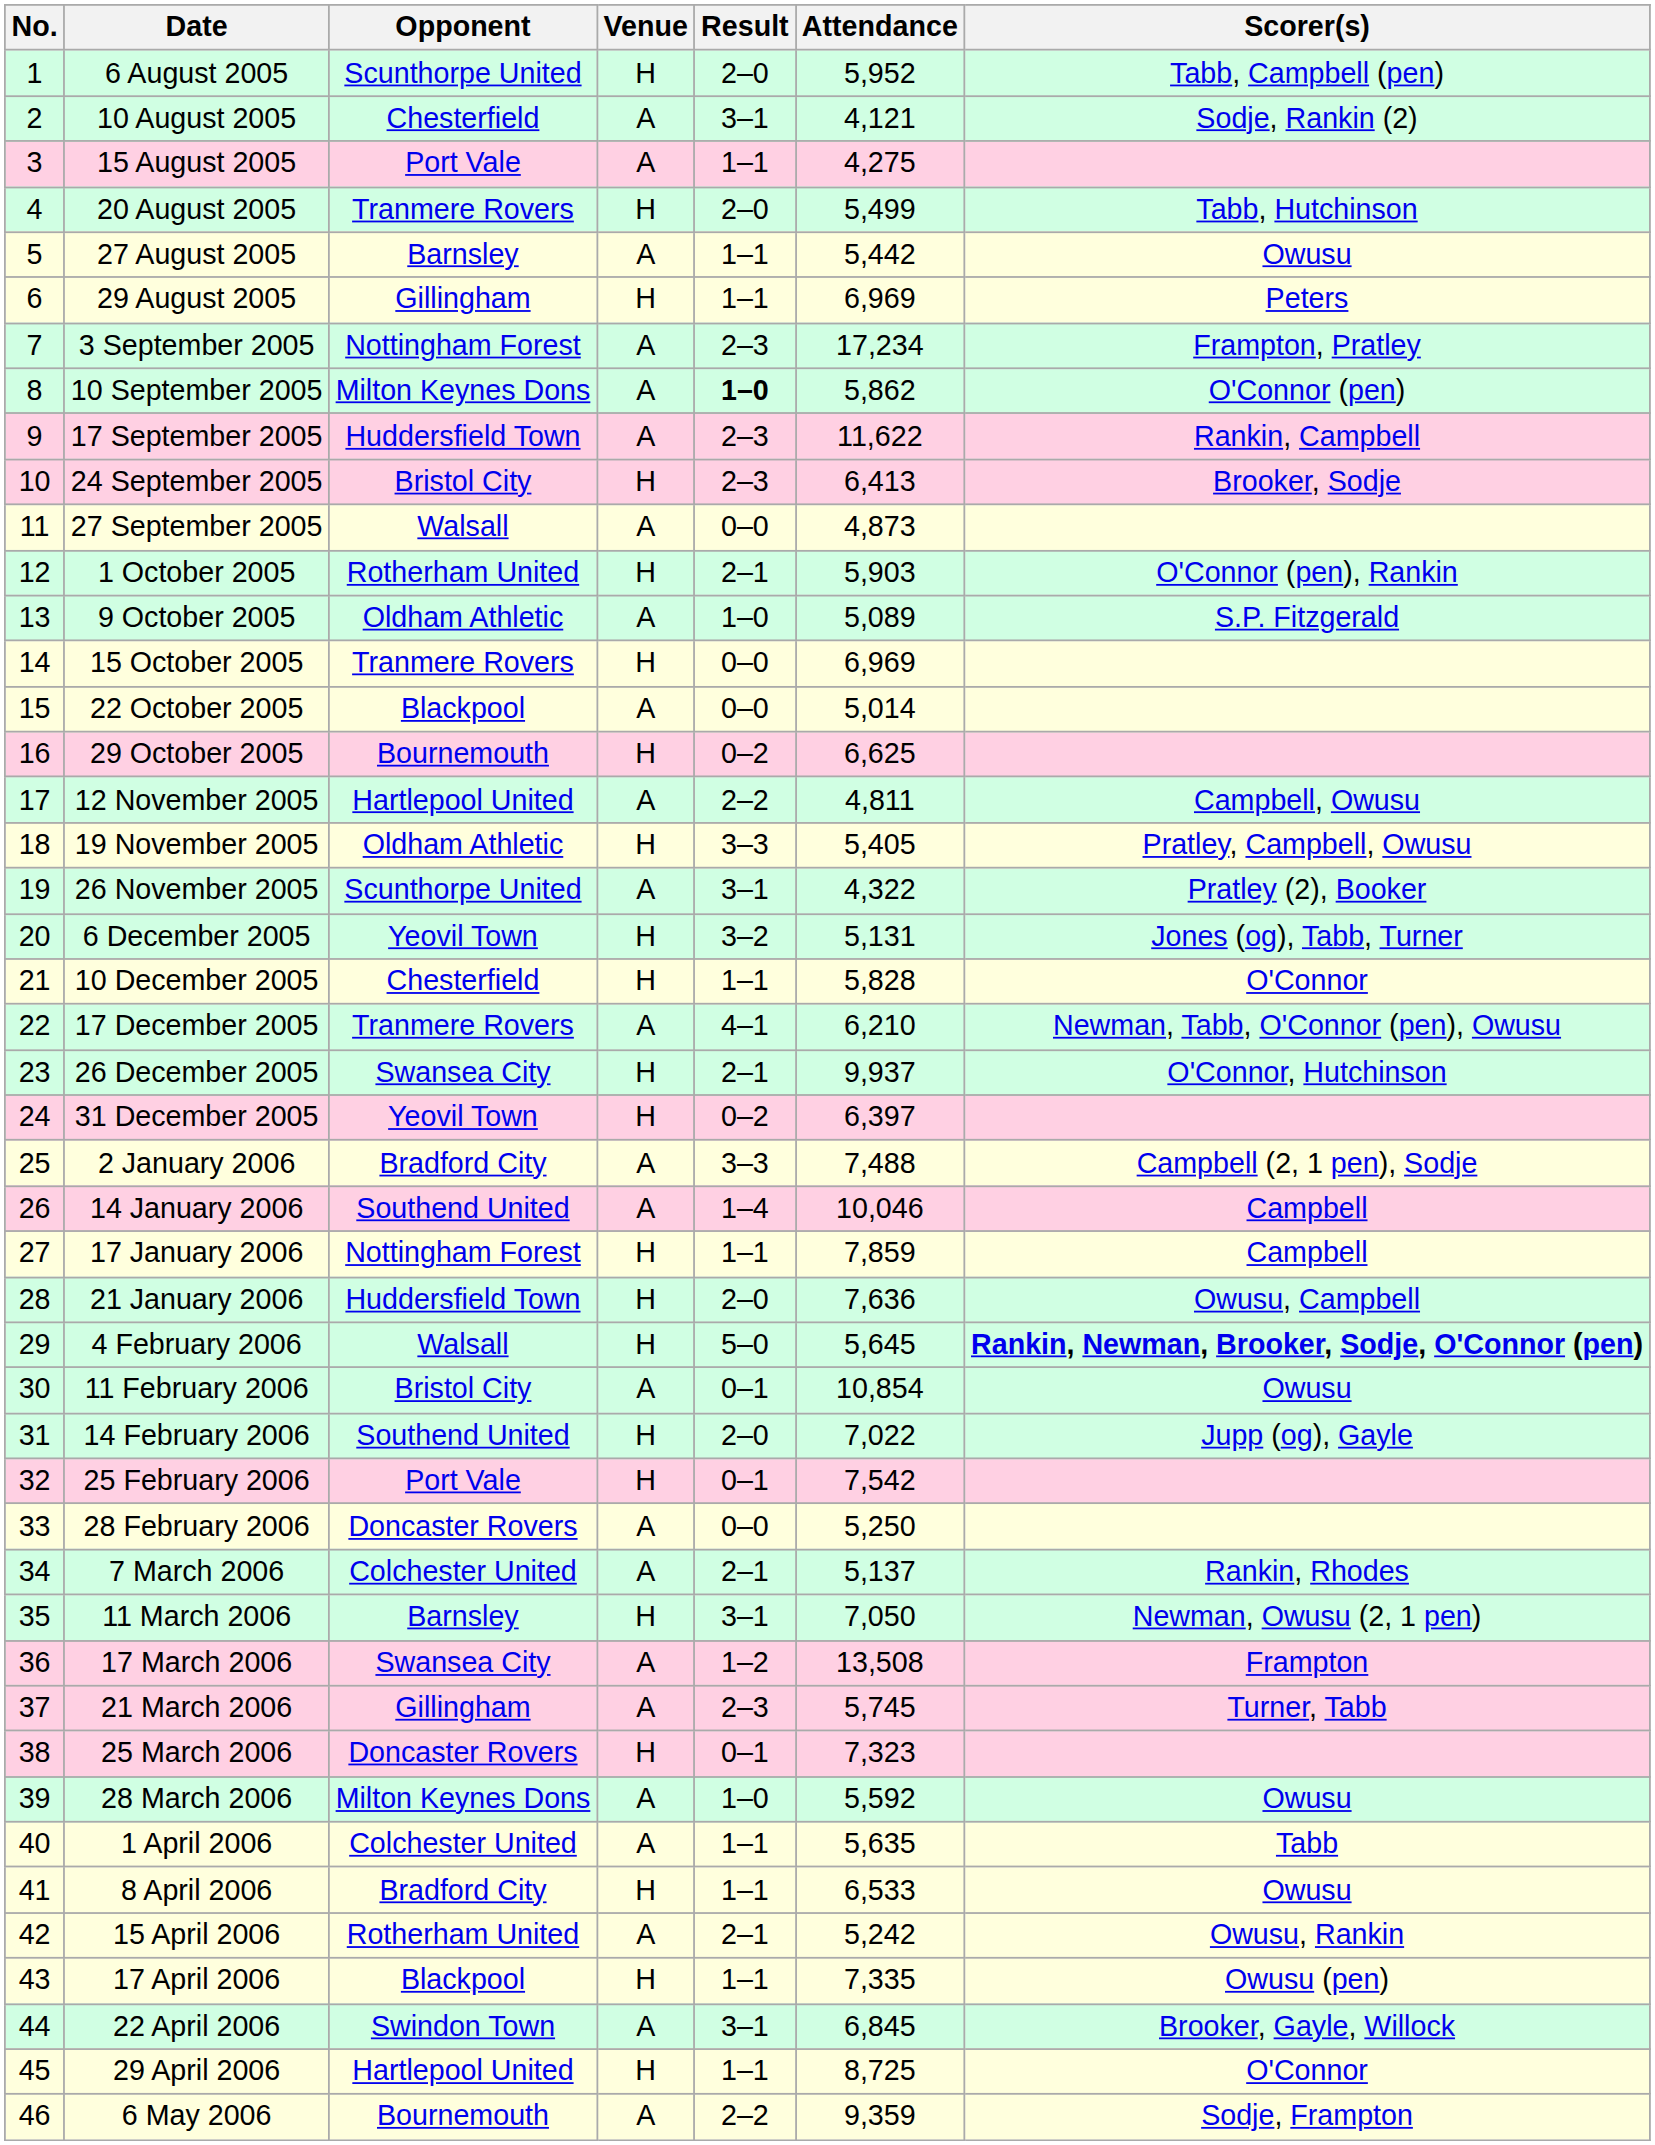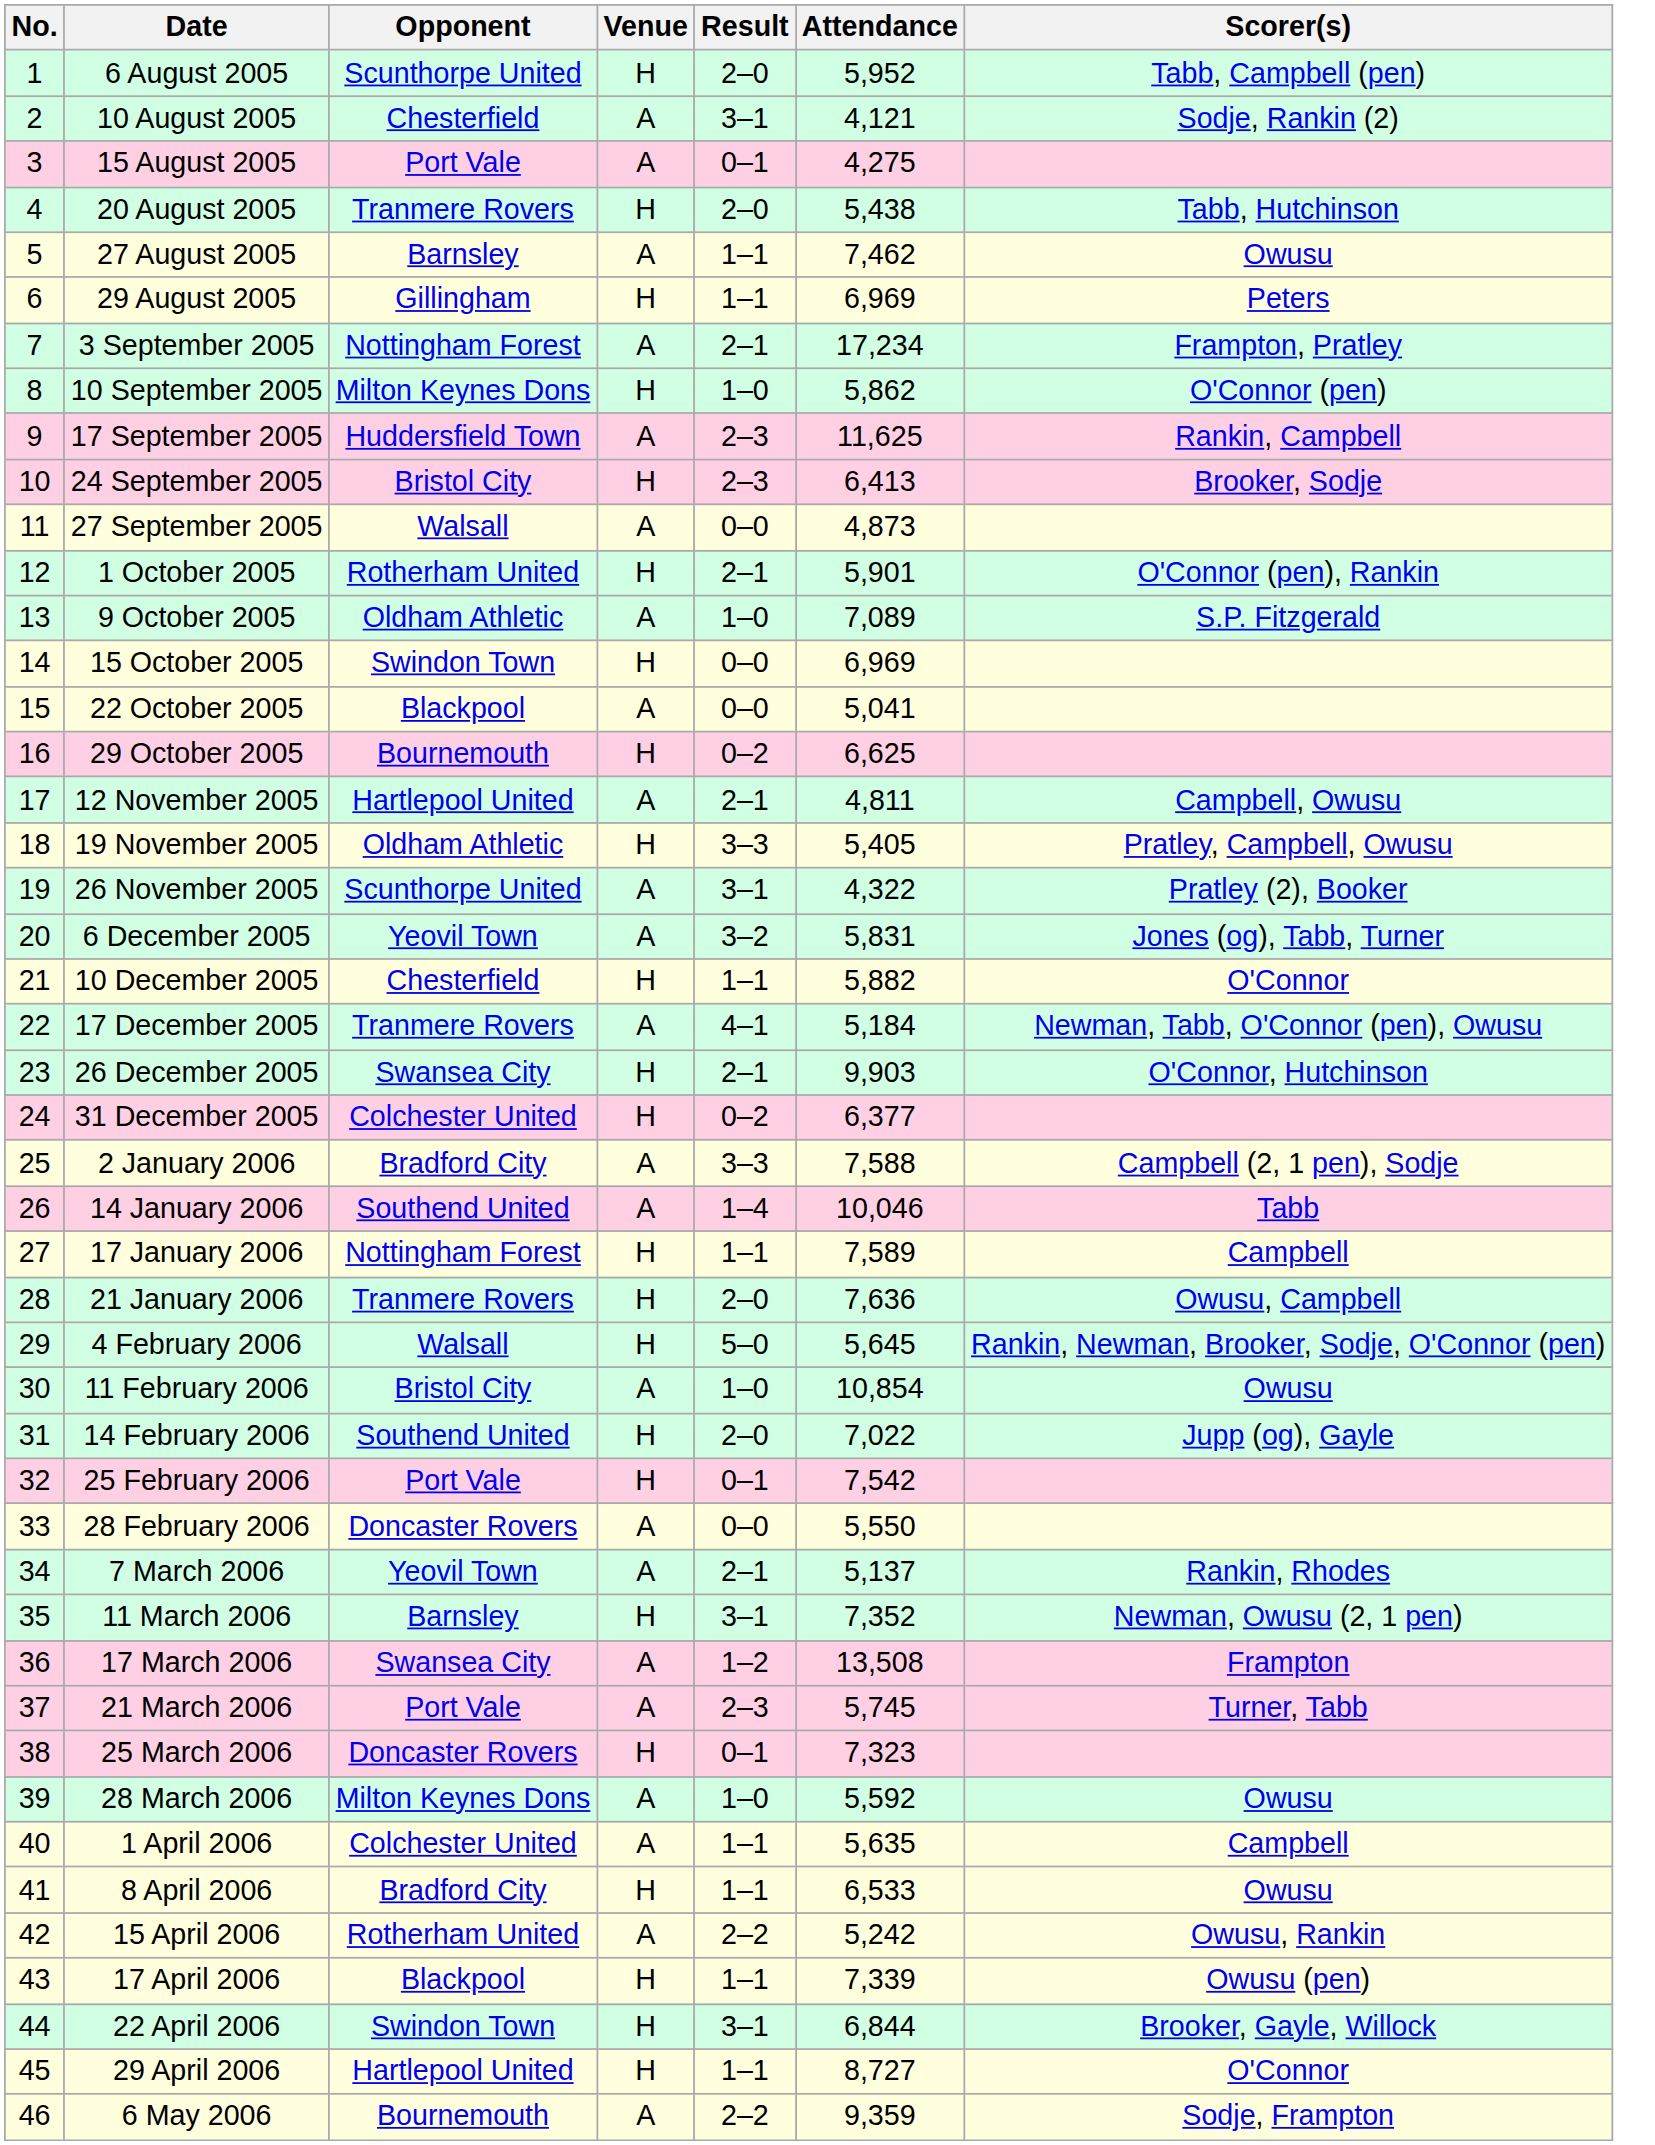15 August 2005 | Result: 1–1 -> 0–1
20 August 2005 | Attendance: 5,499 -> 5,438
27 August 2005 | Attendance: 5,442 -> 7,462
3 September 2005 | Result: 2–3 -> 2–1
10 September 2005 | Venue: A -> H
10 September 2005 | Result: bold -> normal
17 September 2005 | Attendance: 11,622 -> 11,625
1 October 2005 | Attendance: 5,903 -> 5,901
9 October 2005 | Attendance: 5,089 -> 7,089
15 October 2005 | Opponent: Tranmere Rovers -> Swindon Town
22 October 2005 | Attendance: 5,014 -> 5,041
12 November 2005 | Result: 2–2 -> 2–1
6 December 2005 | Venue: H -> A
6 December 2005 | Attendance: 5,131 -> 5,831
10 December 2005 | Attendance: 5,828 -> 5,882
17 December 2005 | Attendance: 6,210 -> 5,184
26 December 2005 | Attendance: 9,937 -> 9,903
31 December 2005 | Opponent: Yeovil Town -> Colchester United
31 December 2005 | Attendance: 6,397 -> 6,377
2 January 2006 | Attendance: 7,488 -> 7,588
14 January 2006 | Scorer(s): Campbell -> Tabb
17 January 2006 | Attendance: 7,859 -> 7,589
21 January 2006 | Opponent: Huddersfield Town -> Tranmere Rovers
4 February 2006 | Scorer(s): bold -> normal
11 February 2006 | Result: 0–1 -> 1–0
28 February 2006 | Attendance: 5,250 -> 5,550
7 March 2006 | Opponent: Colchester United -> Yeovil Town
11 March 2006 | Attendance: 7,050 -> 7,352
21 March 2006 | Opponent: Gillingham -> Port Vale
1 April 2006 | Scorer(s): Tabb -> Campbell
15 April 2006 | Result: 2–1 -> 2–2
17 April 2006 | Attendance: 7,335 -> 7,339
22 April 2006 | Venue: A -> H
22 April 2006 | Attendance: 6,845 -> 6,844
29 April 2006 | Attendance: 8,725 -> 8,727
